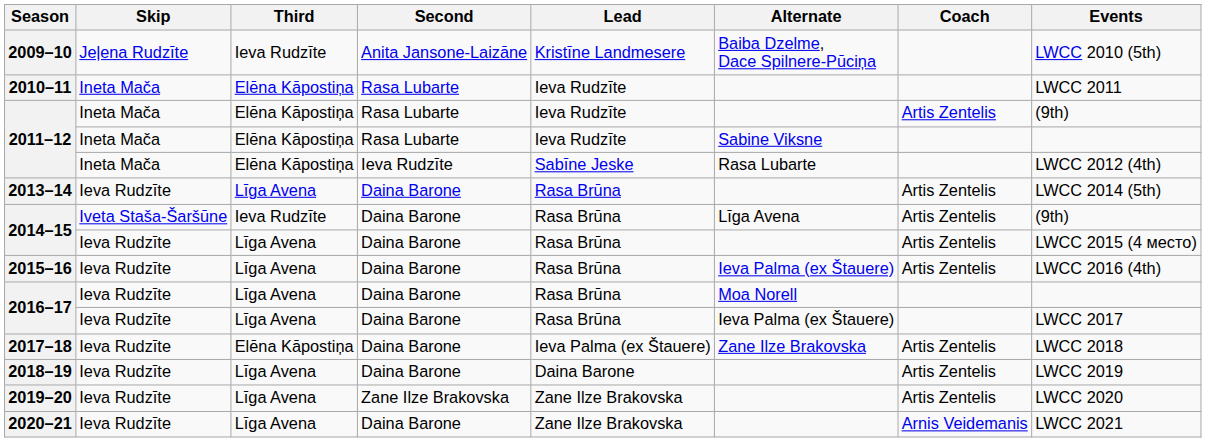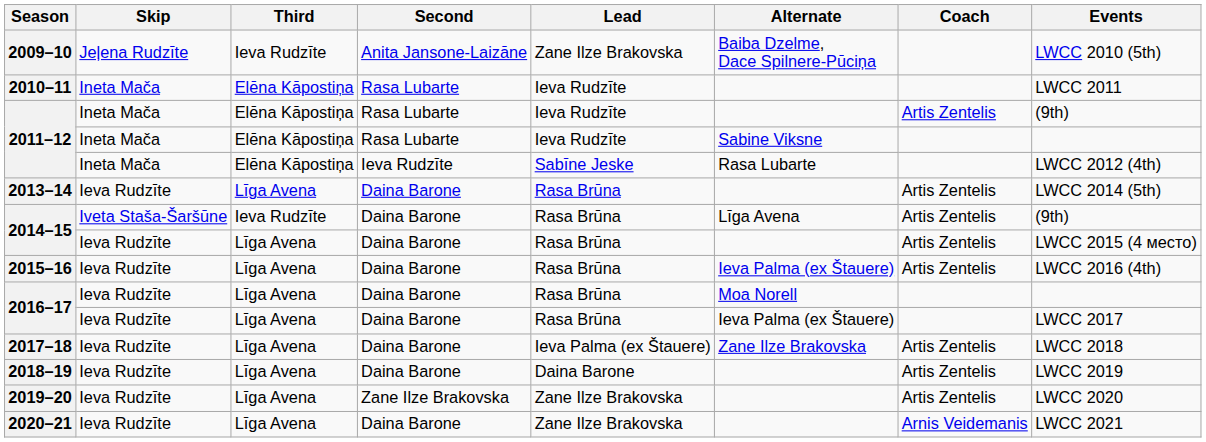2009–10 | Lead: Kristīne Landmesere -> Zane Ilze Brakovska
2017–18 | Third: Elēna Kāpostiņa -> Līga Avena
